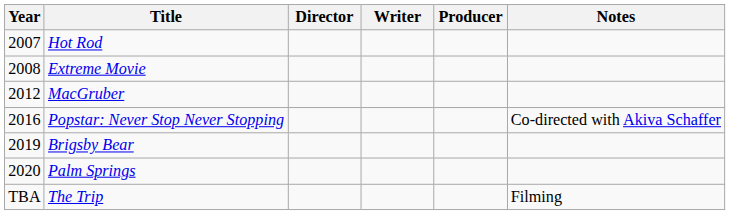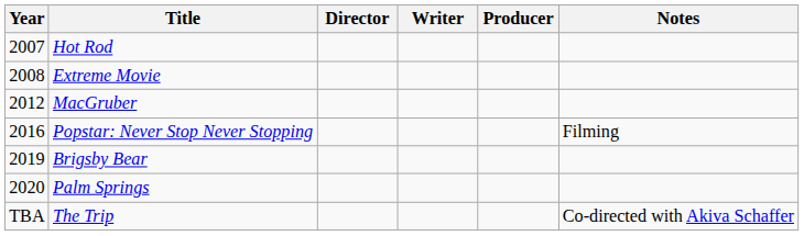Popstar: Never Stop Never Stopping | Notes: Co-directed with Akiva Schaffer -> Filming
The Trip | Notes: Filming -> Co-directed with Akiva Schaffer
